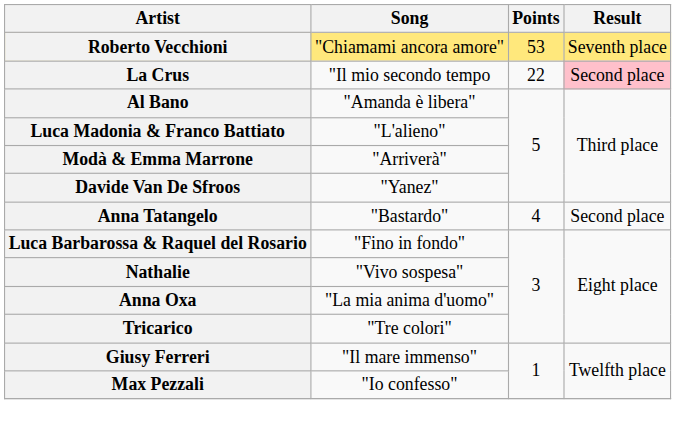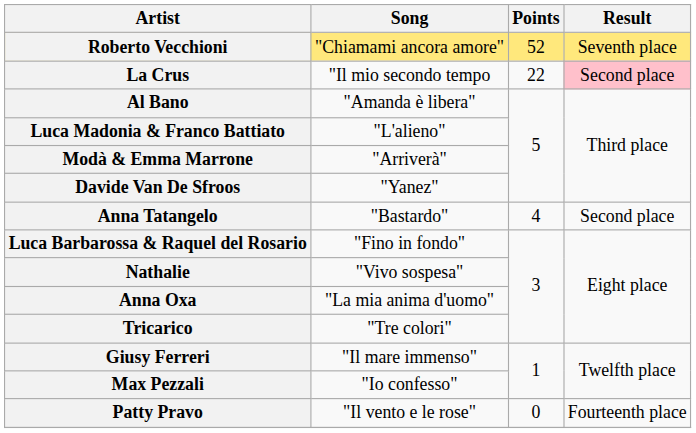Roberto Vecchioni | Points: 53 -> 52
+ row: Patty Pravo | "Il vento e le rose" | 0 | Fourteenth place
